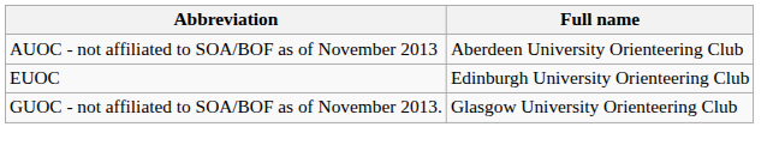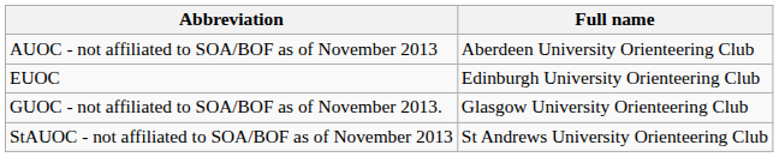+ row: StAUOC - not affiliated to SOA/BOF as of November 2013 | St Andrews University Orienteering Club
